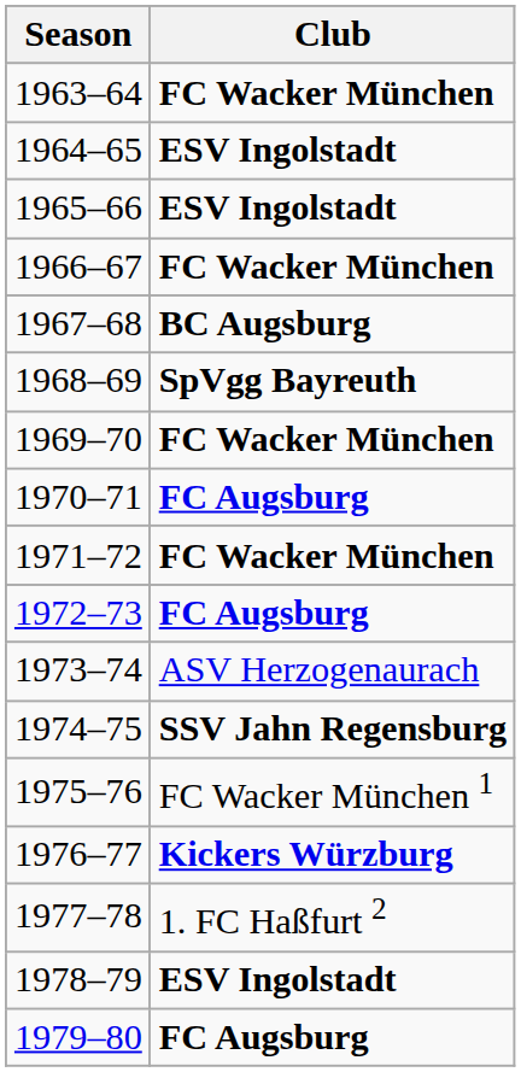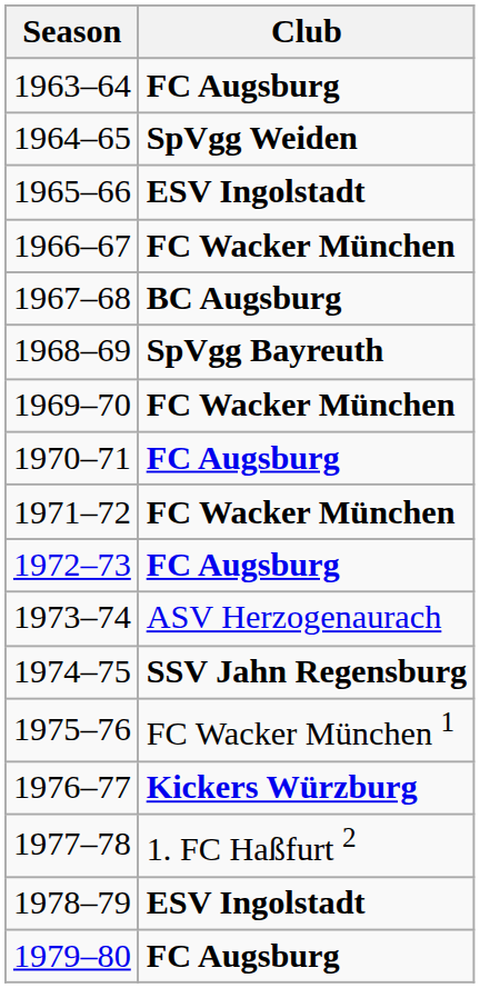1963–64 | Club: FC Wacker München -> FC Augsburg
1964–65 | Club: ESV Ingolstadt -> SpVgg Weiden
